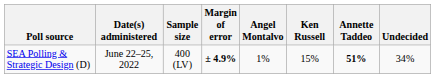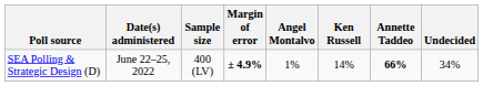SEA Polling & Strategic Design (D) | Ken Russell: 15% -> 14%
SEA Polling & Strategic Design (D) | Annette Taddeo: 51% -> 66%
